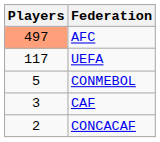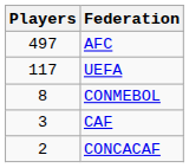AFC | Players: lightsalmon background -> no background
CONMEBOL | Players: 5 -> 8
